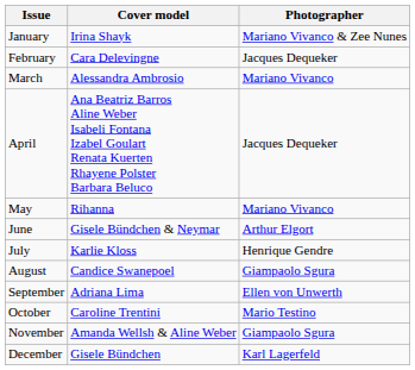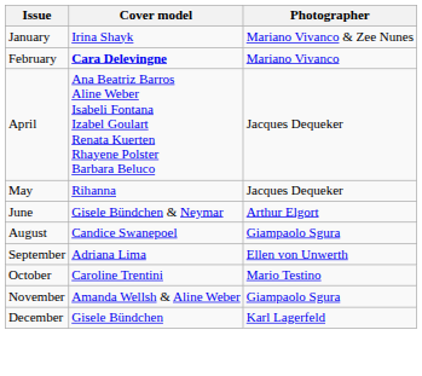February | Cover model: normal -> bold
February | Photographer: Jacques Dequeker -> Mariano Vivanco
- row: March | Alessandra Ambrosio | Mariano Vivanco
May | Photographer: Mariano Vivanco -> Jacques Dequeker
- row: July | Karlie Kloss | Henrique Gendre
